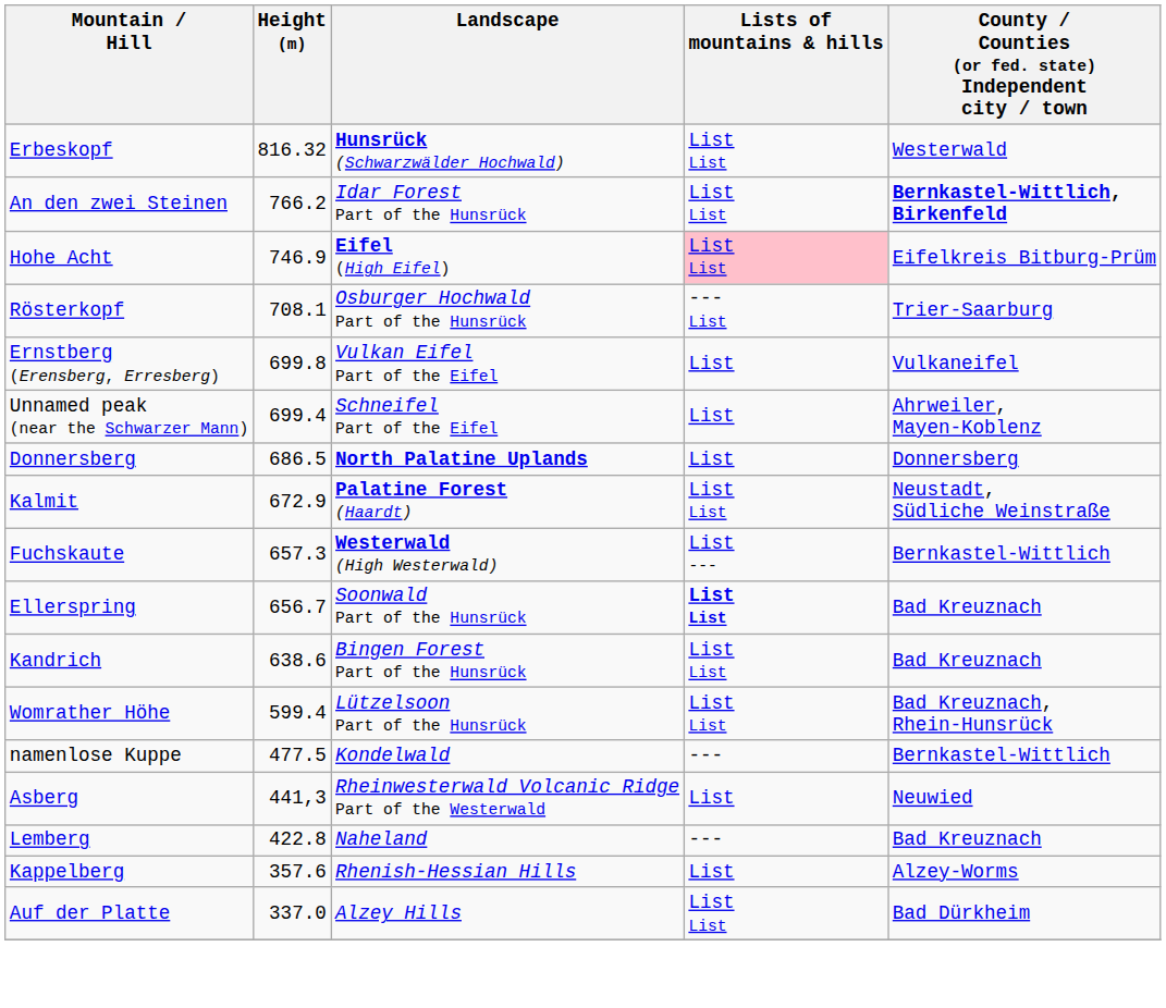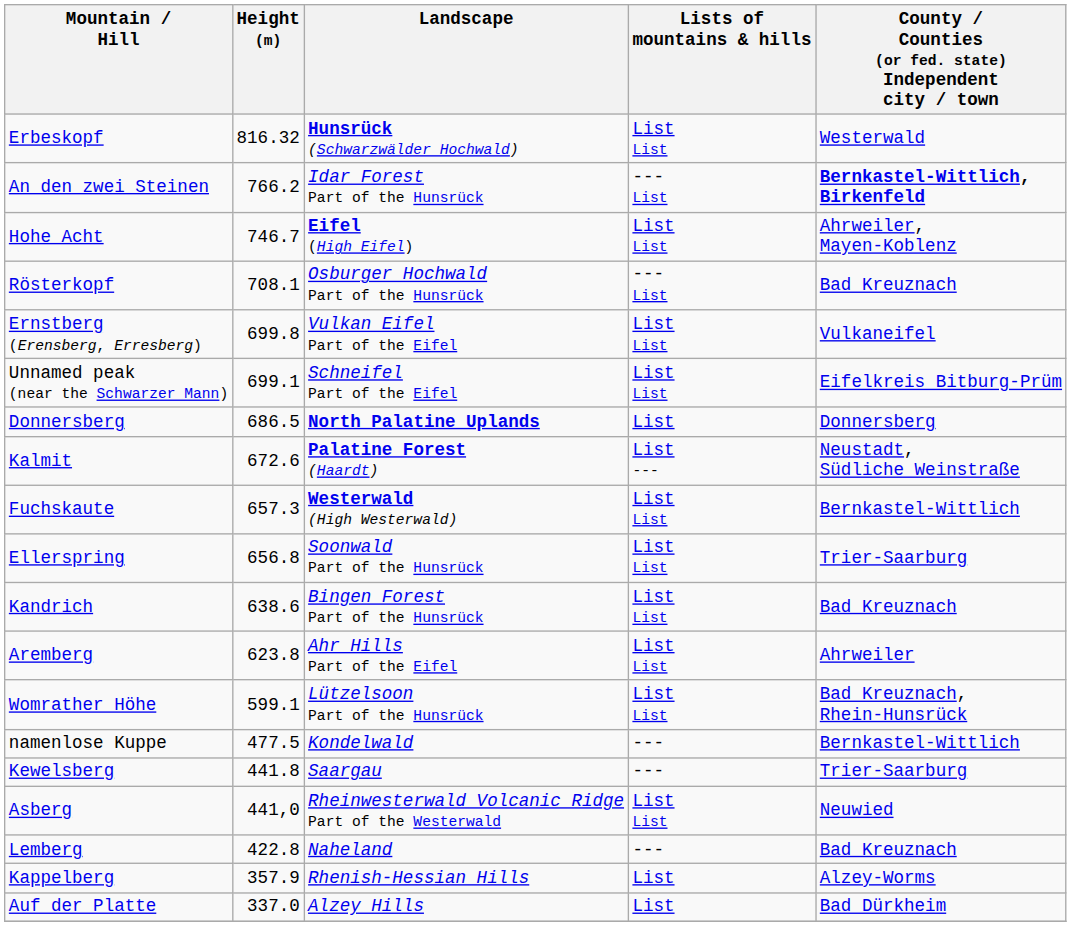An den zwei Steinen | Lists of mountains & hills: List List -> --- List
Hohe Acht | Height (m): 746.9 -> 746.7
Hohe Acht | Lists of mountains & hills: pink background -> no background
Hohe Acht | County / Counties (or fed. state) Independent city / town: Eifelkreis Bitburg-Prüm -> Ahrweiler, Mayen-Koblenz
Rösterkopf | County / Counties (or fed. state) Independent city / town: Trier-Saarburg -> Bad Kreuznach
Ernstberg (Erensberg, Erresberg) | Lists of mountains & hills: List -> List List
Unnamed peak (near the Schwarzer Mann) | Height (m): 699.4 -> 699.1
Unnamed peak (near the Schwarzer Mann) | Lists of mountains & hills: List -> List List
Unnamed peak (near the Schwarzer Mann) | County / Counties (or fed. state) Independent city / town: Ahrweiler, Mayen-Koblenz -> Eifelkreis Bitburg-Prüm
Kalmit | Height (m): 672.9 -> 672.6
Kalmit | Lists of mountains & hills: List List -> List ---
Fuchskaute | Lists of mountains & hills: List --- -> List List
Ellerspring | Height (m): 656.7 -> 656.8
Ellerspring | Lists of mountains & hills: bold -> normal
Ellerspring | County / Counties (or fed. state) Independent city / town: Bad Kreuznach -> Trier-Saarburg
+ row: Aremberg | 623.8 | Ahr Hills Part of the Eifel | List List | Ahrweiler
Womrather Höhe | Height (m): 599.4 -> 599.1
+ row: Kewelsberg | 441.8 | Saargau | --- | Trier-Saarburg
Asberg | Height (m): 441,3 -> 441,0
Asberg | Lists of mountains & hills: List -> List List
Kappelberg | Height (m): 357.6 -> 357.9
Auf der Platte | Lists of mountains & hills: List List -> List
